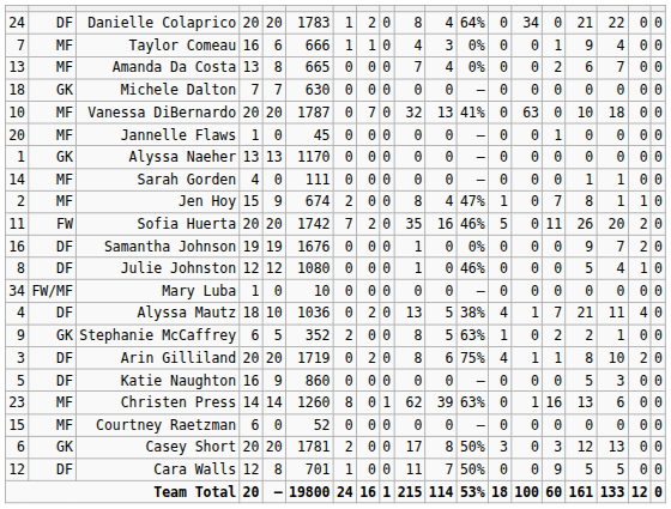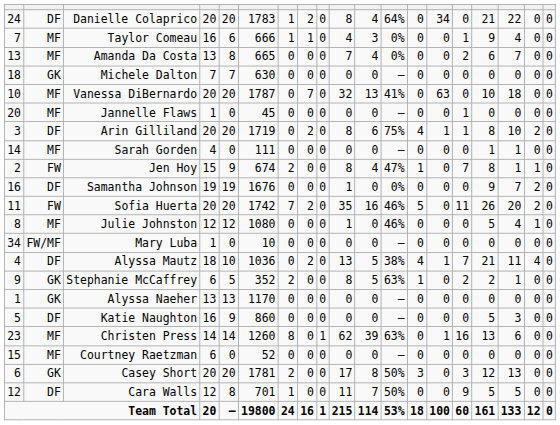rows swapped: Arin Gilliland <-> Alyssa Naeher
Jen Hoy | column 2: MF -> FW
rows swapped: Sofia Huerta <-> Samantha Johnson
Julie Johnston | column 2: DF -> MF
